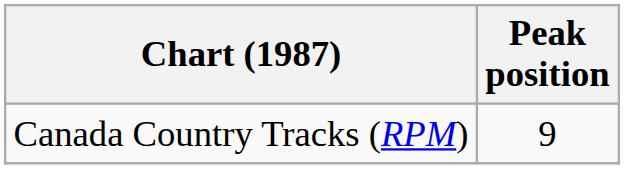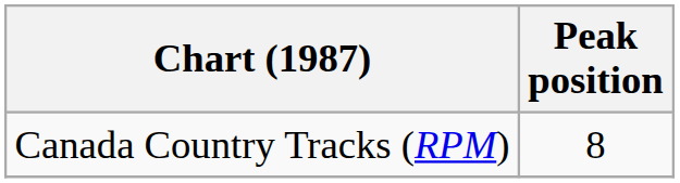Canada Country Tracks (RPM) | Peak position: 9 -> 8
